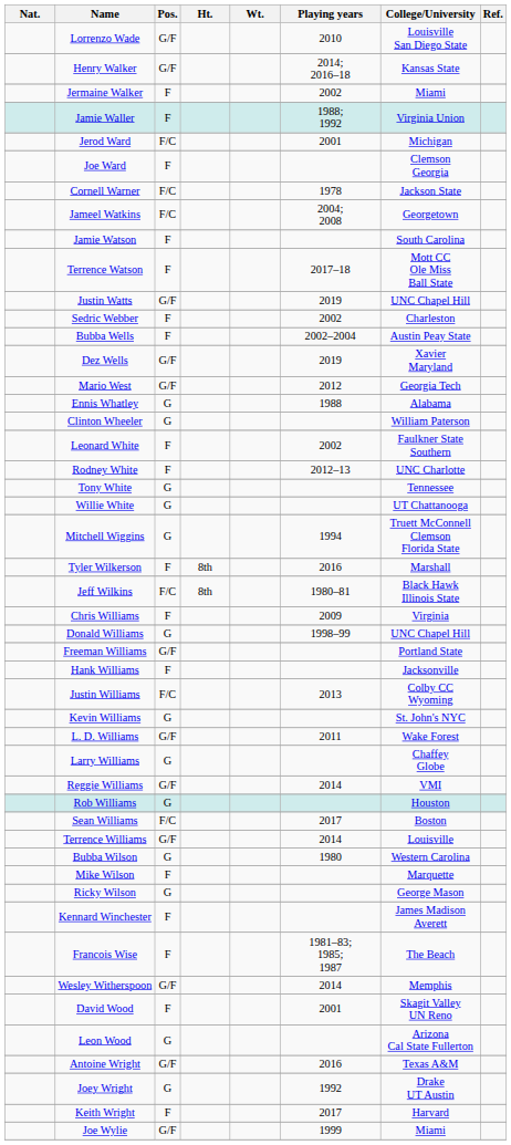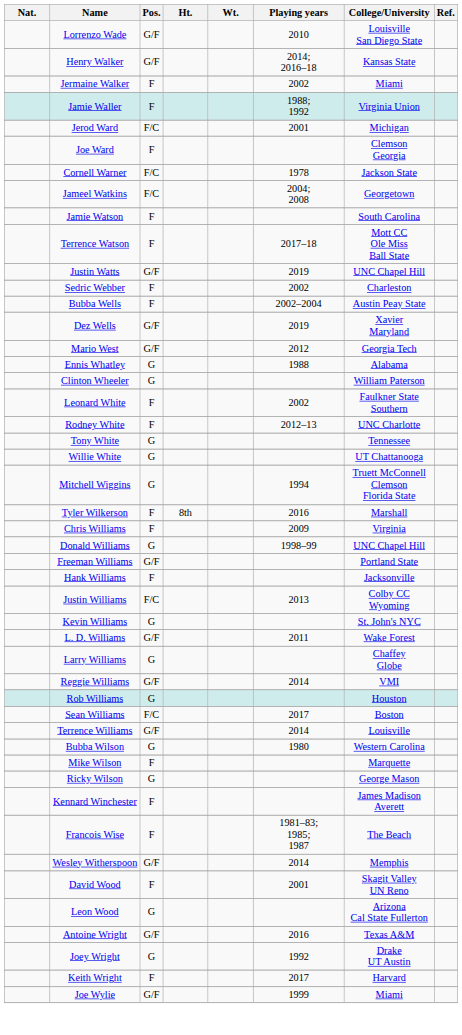- row: Jeff Wilkins | F/C | 8th | 1980–81 | Black Hawk Illinois State
